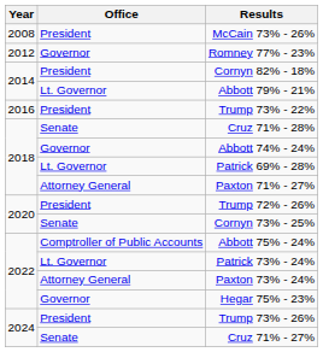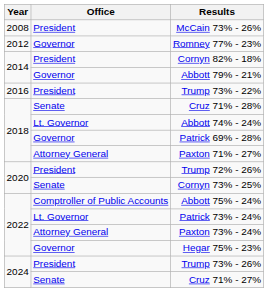Abbott 79% - 21% | Office: Lt. Governor -> Governor
Abbott 74% - 24% | Office: Governor -> Lt. Governor
Patrick 69% - 28% | Office: Lt. Governor -> Governor
